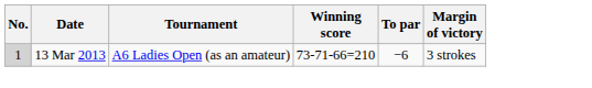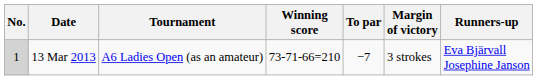+ column: Runners-up | Eva Bjärvall Josephine Janson
13 Mar 2013 | To par: −6 -> −7
